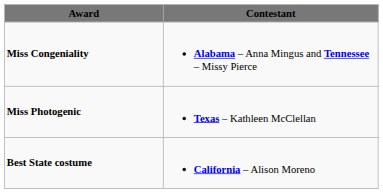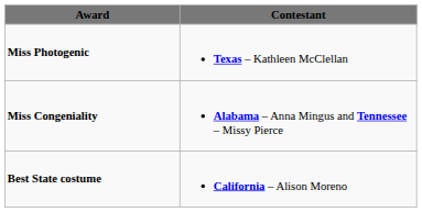rows swapped: Miss Congeniality <-> Miss Photogenic
